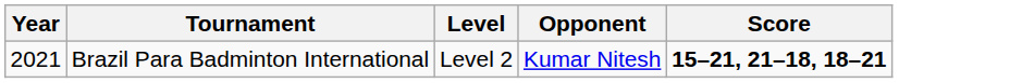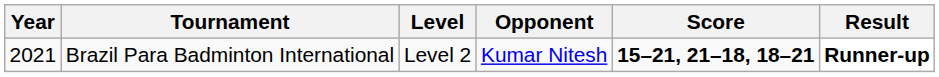+ column: Result | Runner-up
